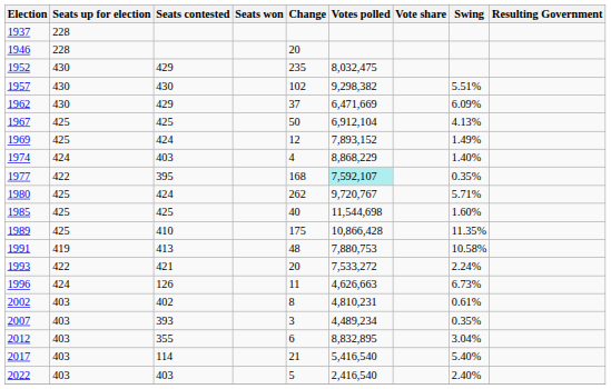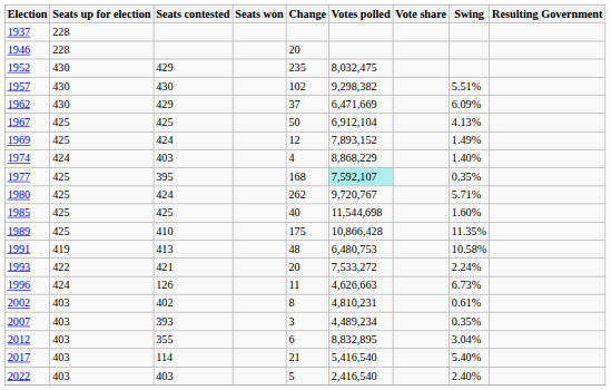1977 | Seats up for election: 422 -> 425
1991 | Votes polled: 7,880,753 -> 6,480,753
